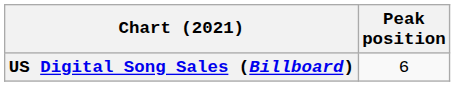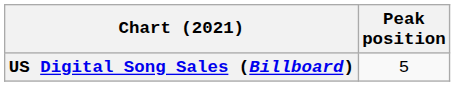US Digital Song Sales (Billboard) | Peak position: 6 -> 5
